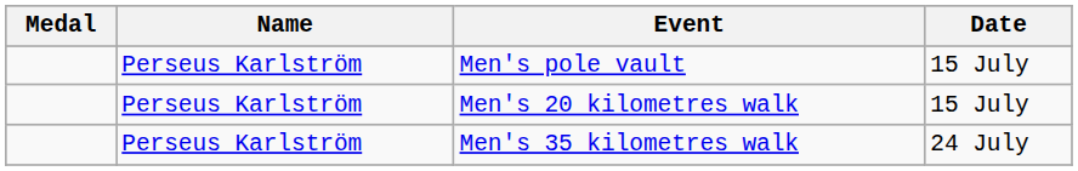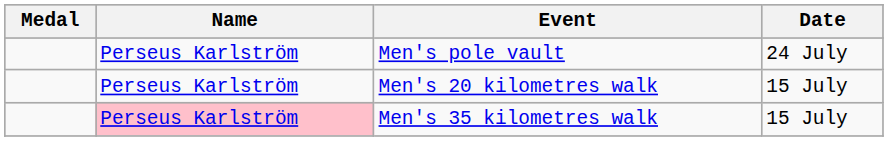Men's pole vault | Date: 15 July -> 24 July
Men's 35 kilometres walk | Name: no background -> pink background
Men's 35 kilometres walk | Date: 24 July -> 15 July
